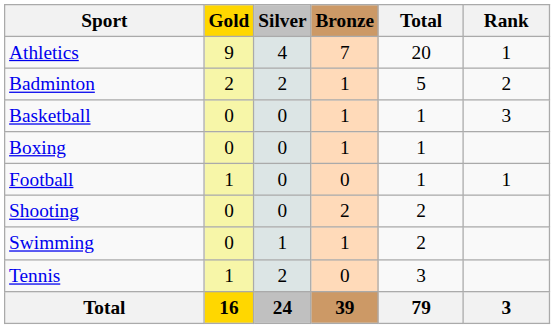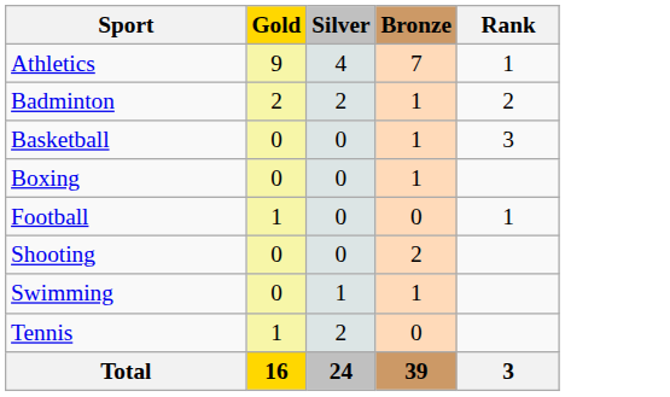- column: Total | 20 | 5 | 1 | 1 | 1 | 2 | 2 | 3 | 79
